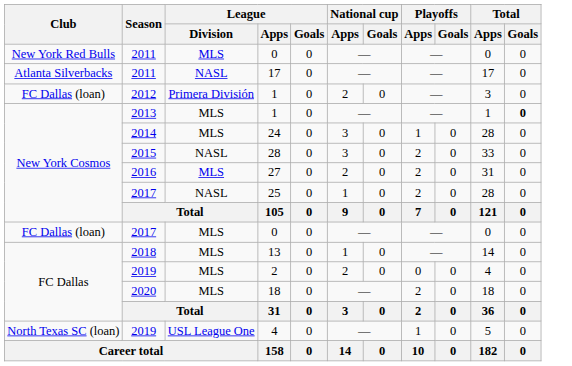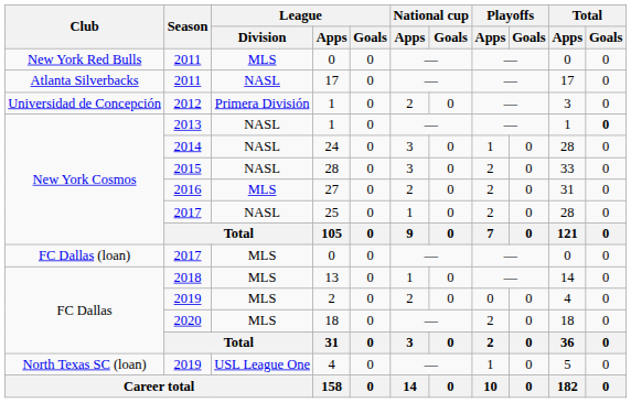2012 / 1 | Club: FC Dallas (loan) -> Universidad de Concepción
2013 / 1 | League / Division: MLS -> NASL
24 | League / Division: MLS -> NASL
